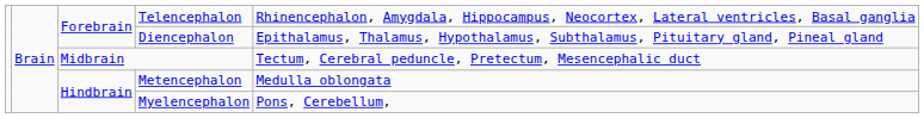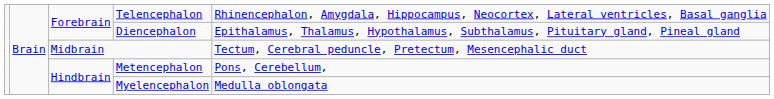Metencephalon | column 5: Medulla oblongata -> Pons, Cerebellum,
Myelencephalon | column 5: Pons, Cerebellum, -> Medulla oblongata
